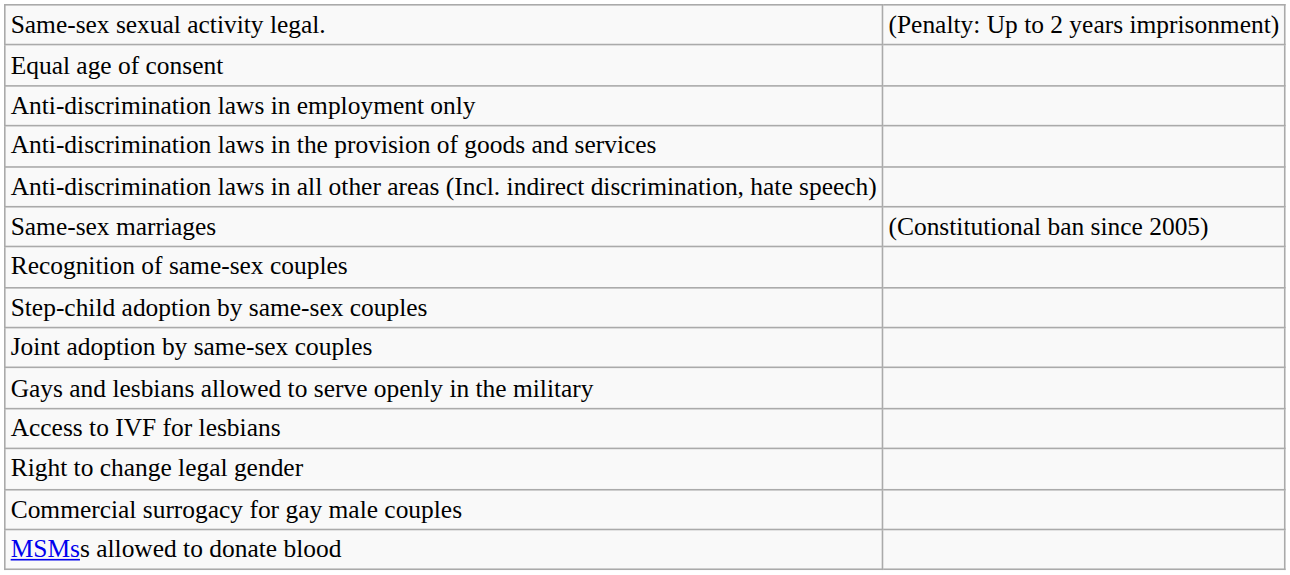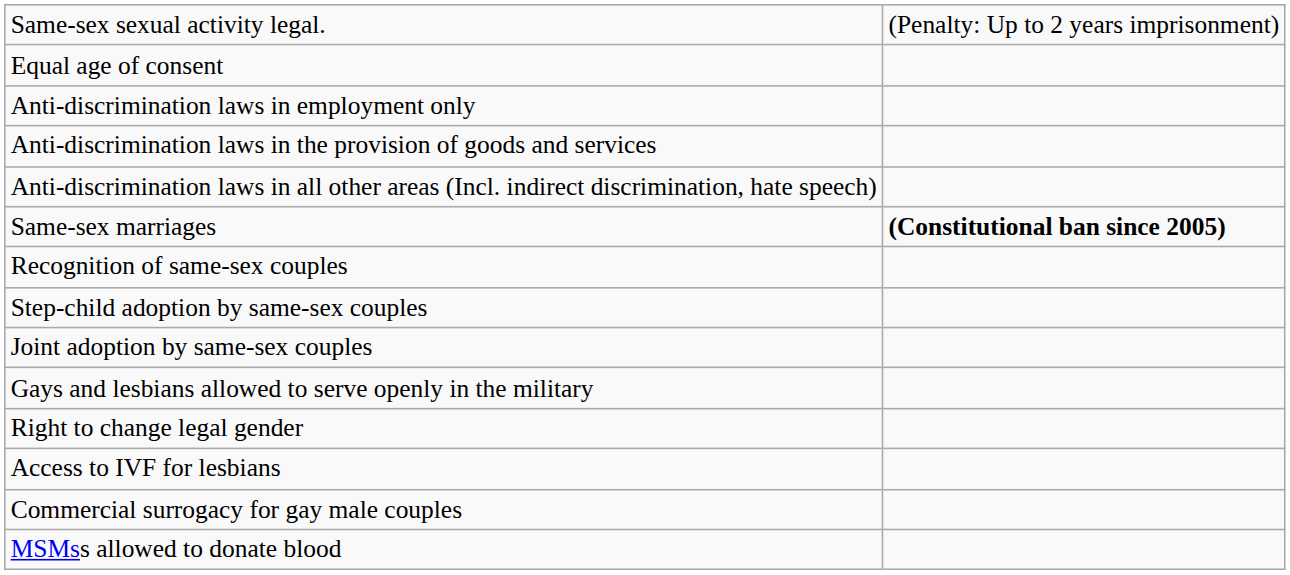Same-sex marriages | column 2: normal -> bold
rows swapped: Right to change legal gender <-> Access to IVF for lesbians
